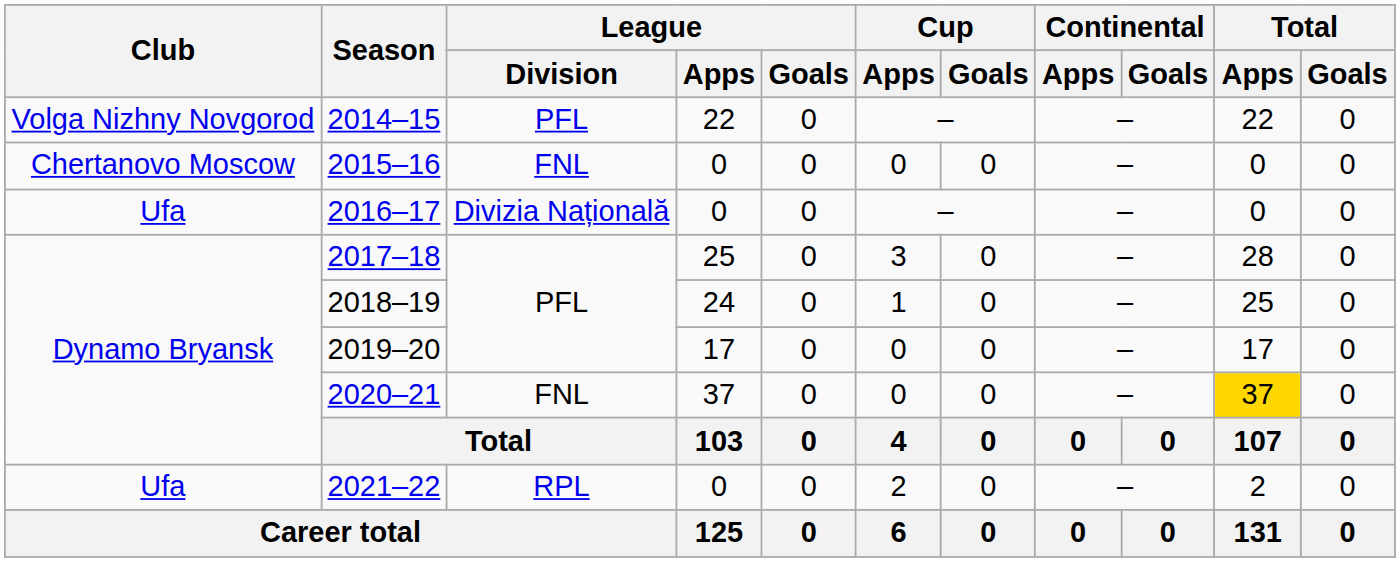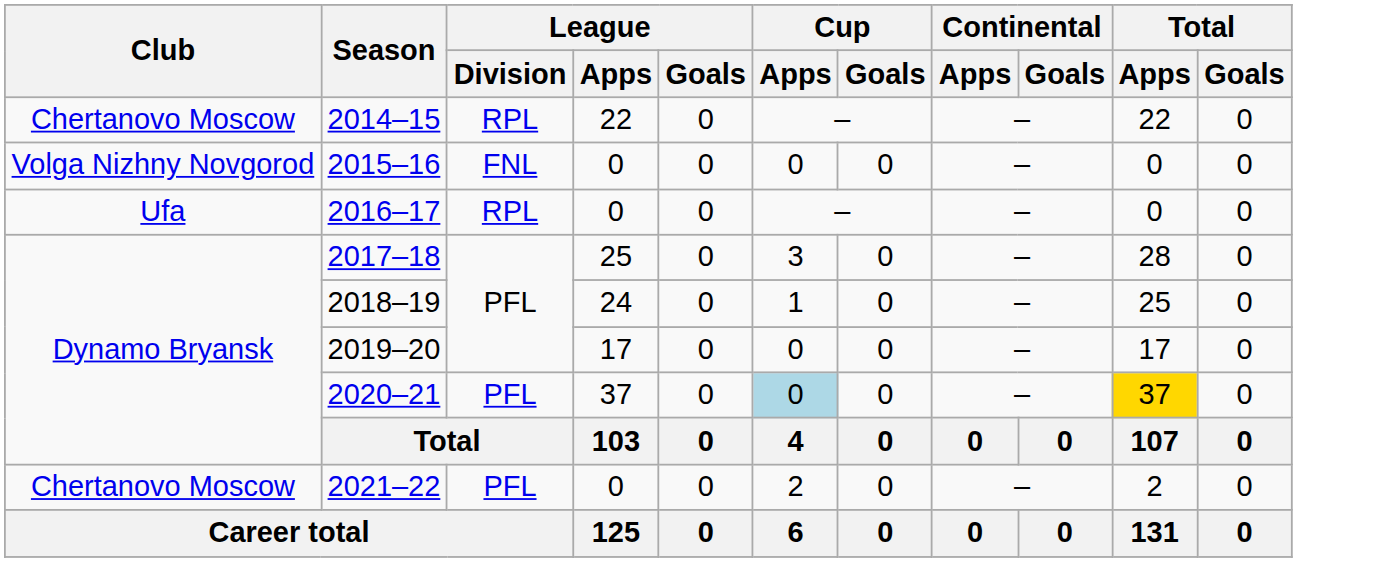2014–15 | Club: Volga Nizhny Novgorod -> Chertanovo Moscow
2014–15 | League / Division: PFL -> RPL
2015–16 | Club: Chertanovo Moscow -> Volga Nizhny Novgorod
2016–17 | League / Division: Divizia Națională -> RPL
2020–21 | League / Division: FNL -> PFL
2020–21 | Cup / Apps: no background -> lightblue background
2021–22 | Club: Ufa -> Chertanovo Moscow
2021–22 | League / Division: RPL -> PFL
